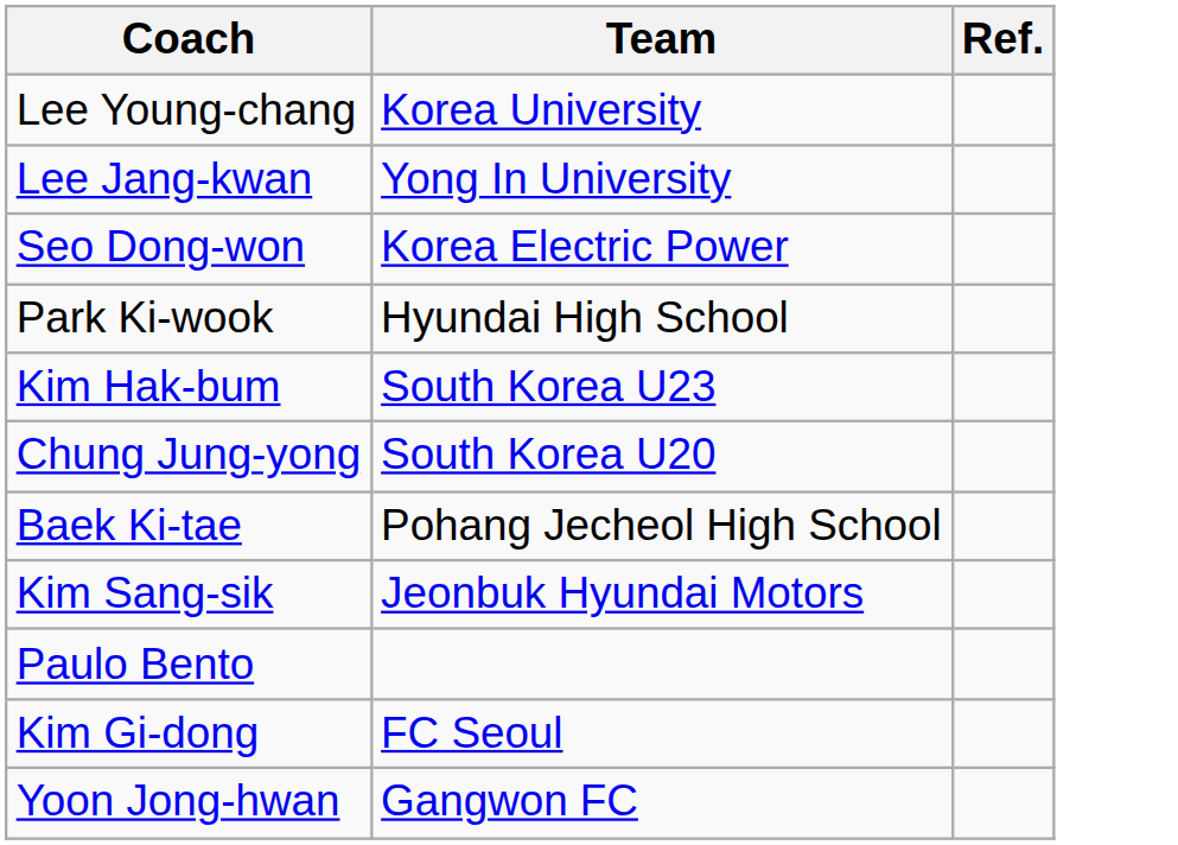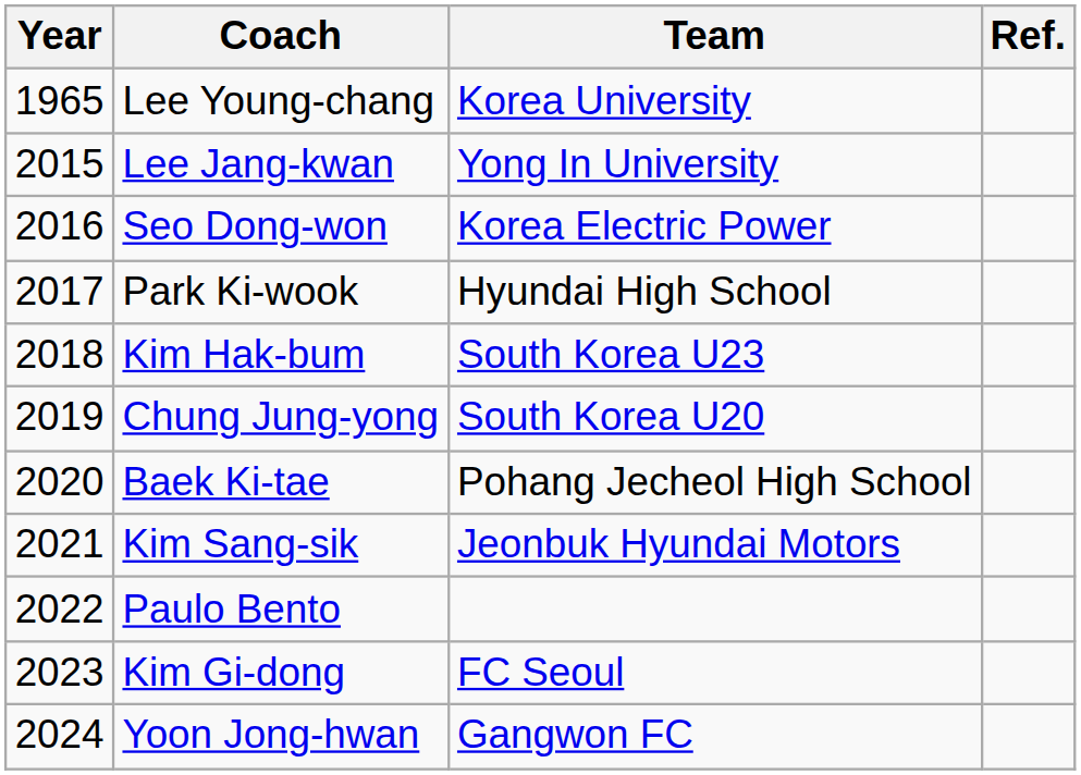+ column: Year | 1965 | 2015 | 2016 | 2017 | 2018 | 2019 | 2020 | 2021 | 2022 | 2023 | 2024
